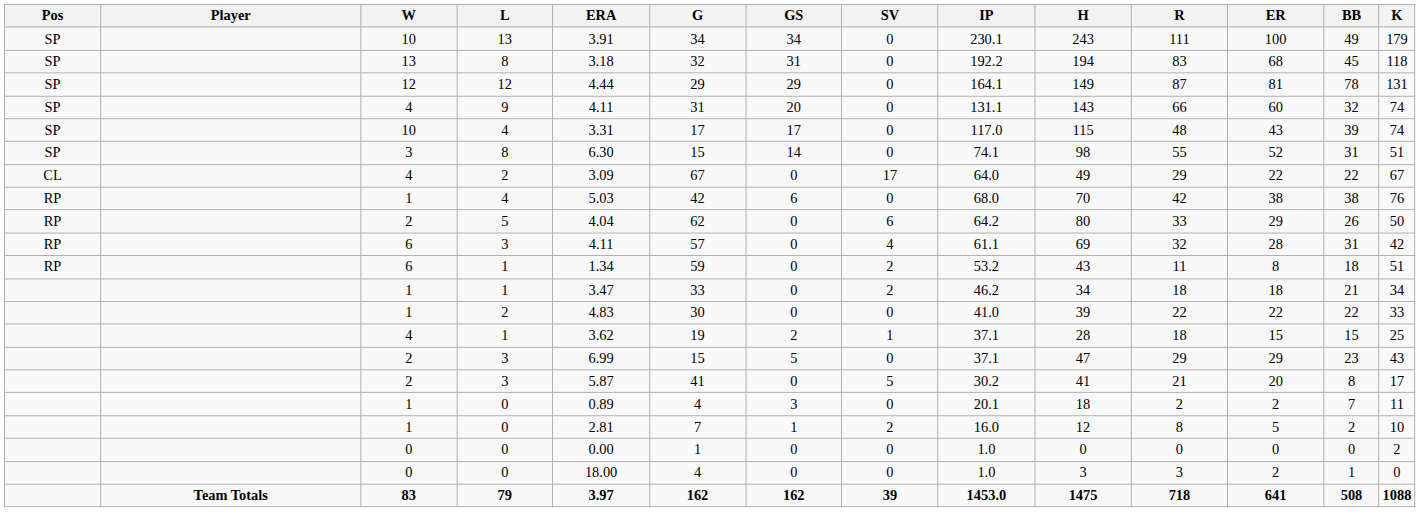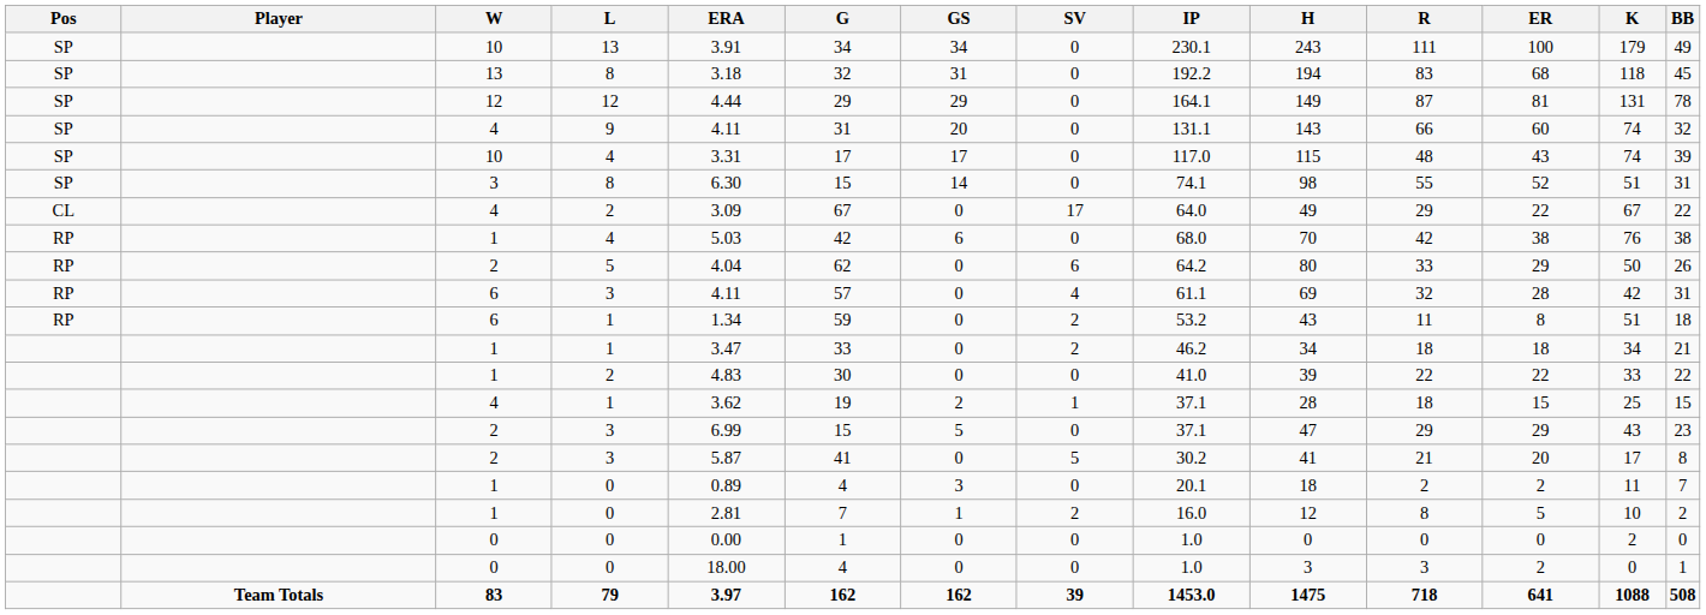columns swapped: BB <-> K
